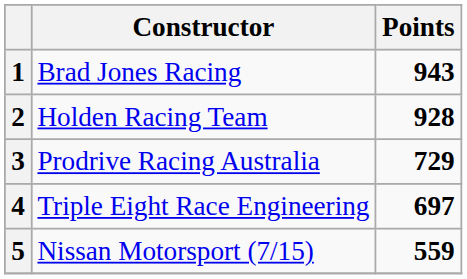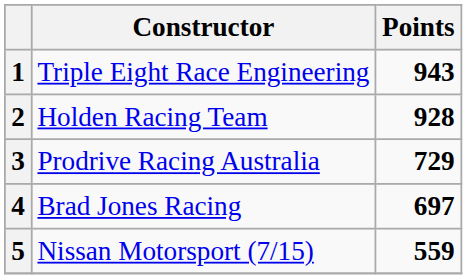1 | Constructor: Brad Jones Racing -> Triple Eight Race Engineering
4 | Constructor: Triple Eight Race Engineering -> Brad Jones Racing
